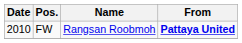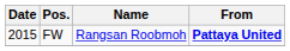FW | Date: 2010 -> 2015
